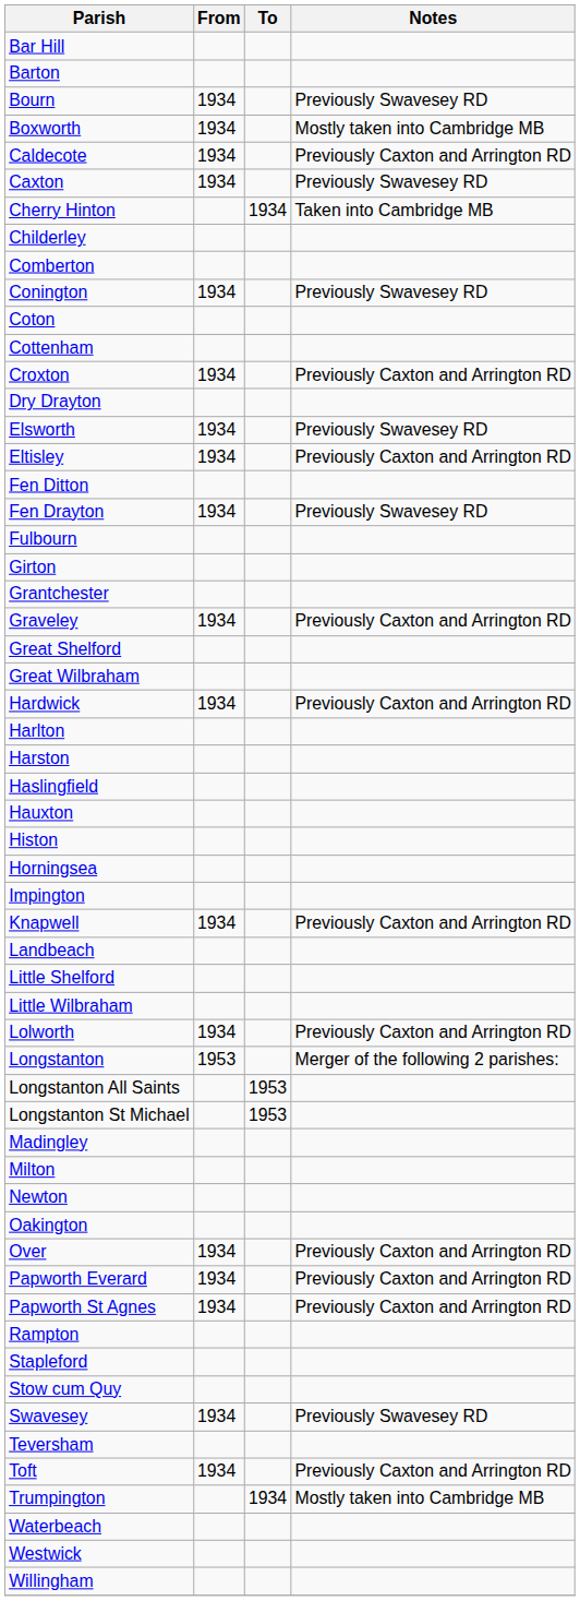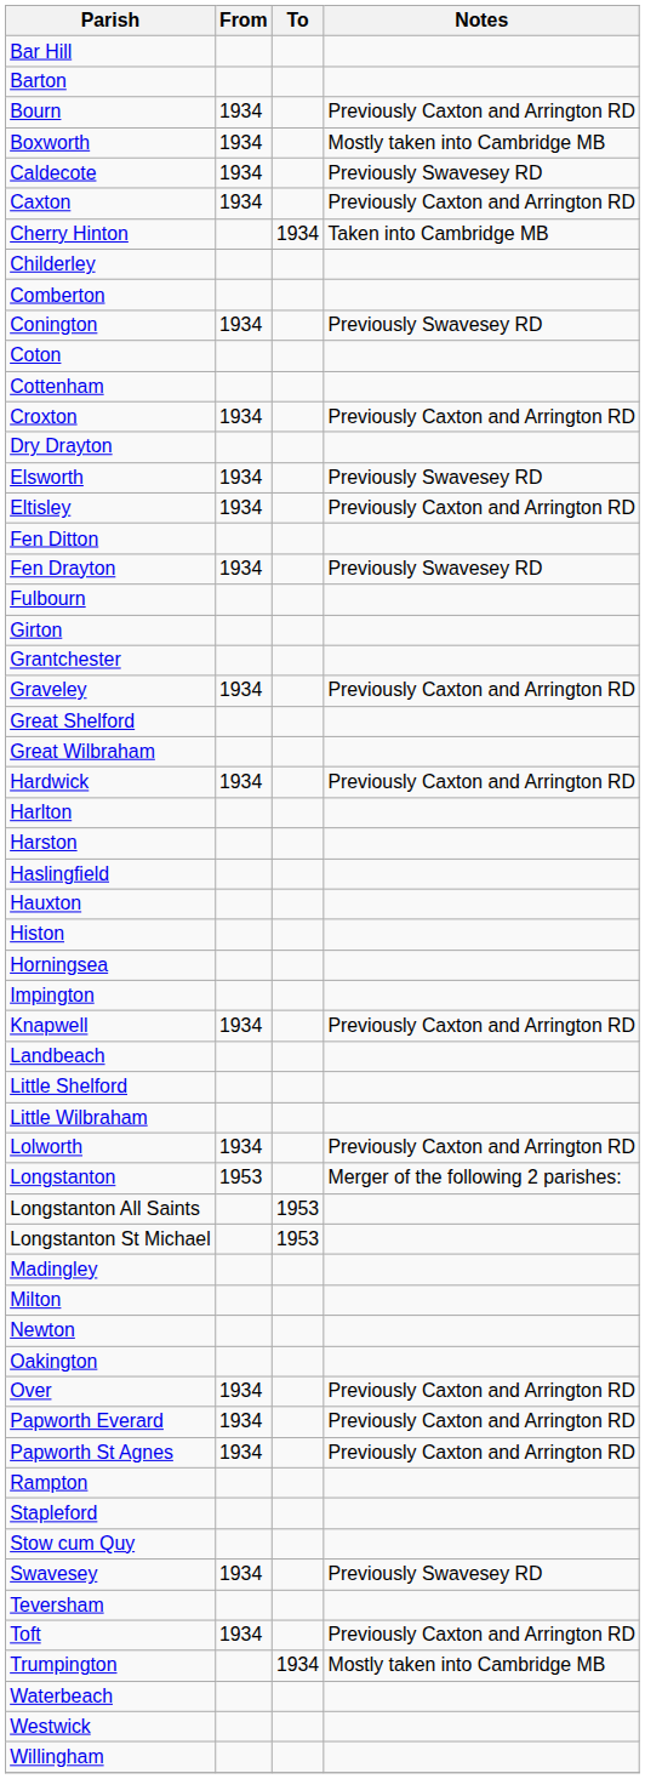Bourn | Notes: Previously Swavesey RD -> Previously Caxton and Arrington RD
Caldecote | Notes: Previously Caxton and Arrington RD -> Previously Swavesey RD
Caxton | Notes: Previously Swavesey RD -> Previously Caxton and Arrington RD
